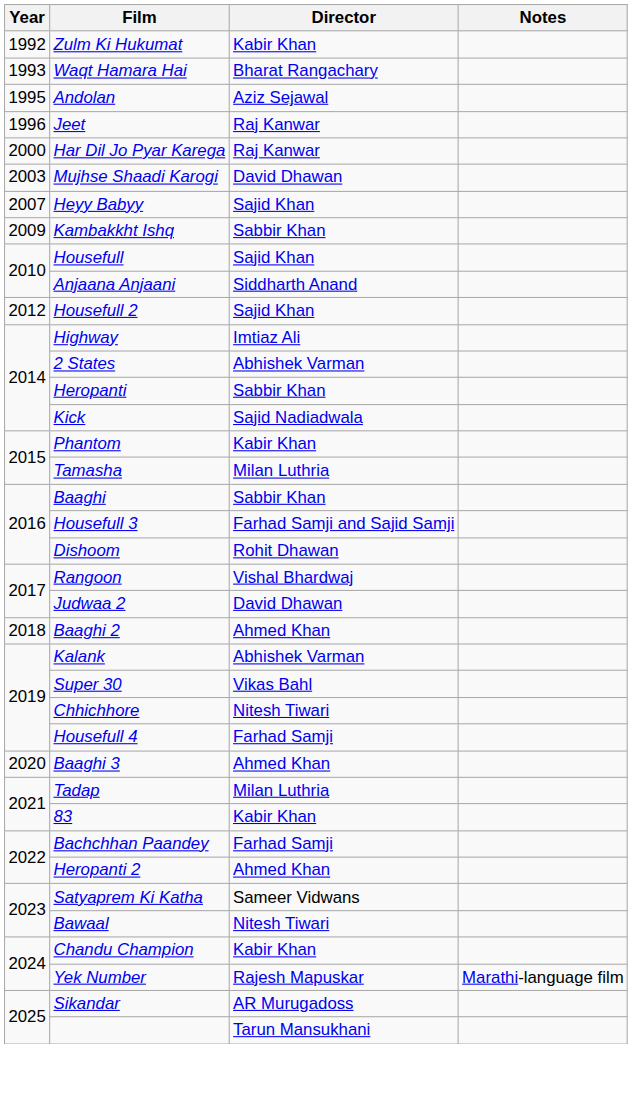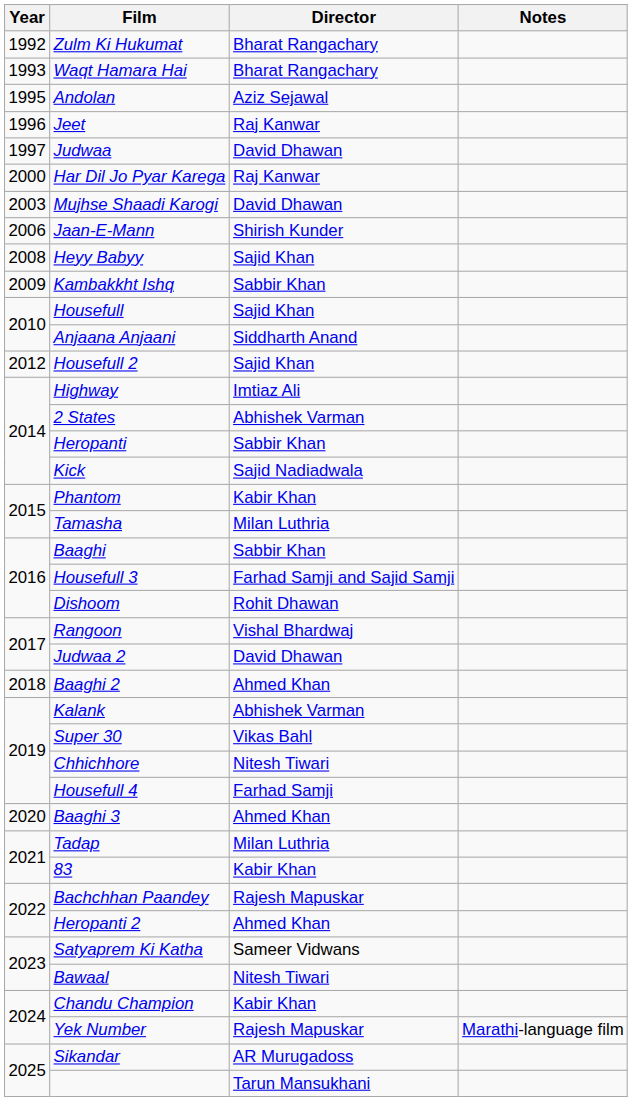Zulm Ki Hukumat | Director: Kabir Khan -> Bharat Rangachary
+ row: 1997 | Judwaa | David Dhawan
+ row: 2006 | Jaan-E-Mann | Shirish Kunder
Heyy Babyy | Year: 2007 -> 2008
Bachchhan Paandey | Director: Farhad Samji -> Rajesh Mapuskar
